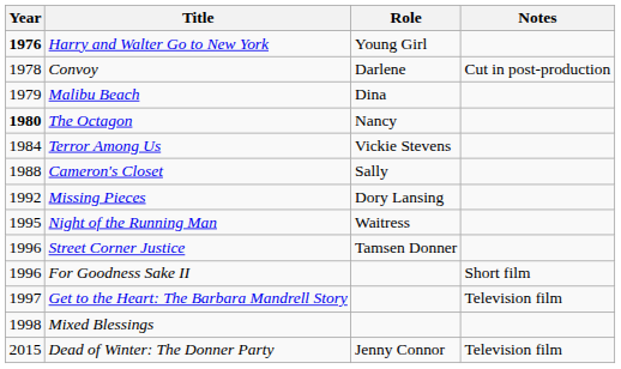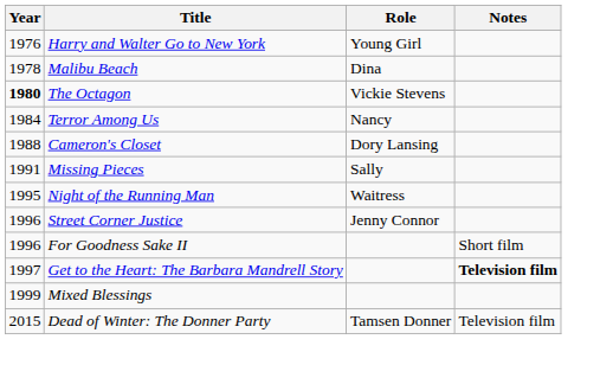Harry and Walter Go to New York | Year: bold -> normal
- row: 1978 | Convoy | Darlene | Cut in post-production
Malibu Beach | Year: 1979 -> 1978
The Octagon | Role: Nancy -> Vickie Stevens
Terror Among Us | Role: Vickie Stevens -> Nancy
Cameron's Closet | Role: Sally -> Dory Lansing
Missing Pieces | Year: 1992 -> 1991
Missing Pieces | Role: Dory Lansing -> Sally
Street Corner Justice | Role: Tamsen Donner -> Jenny Connor
Get to the Heart: The Barbara Mandrell Story | Notes: normal -> bold
Mixed Blessings | Year: 1998 -> 1999
Dead of Winter: The Donner Party | Role: Jenny Connor -> Tamsen Donner
